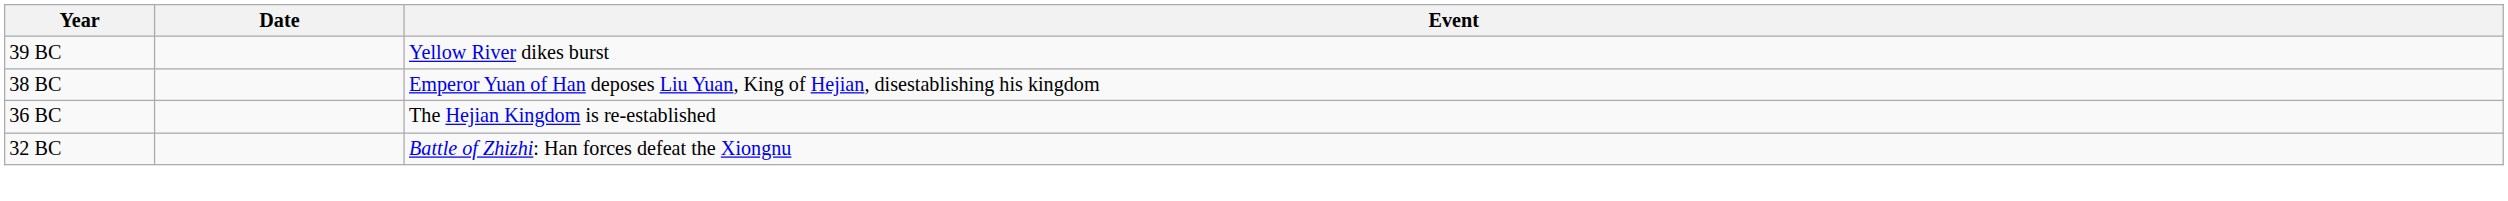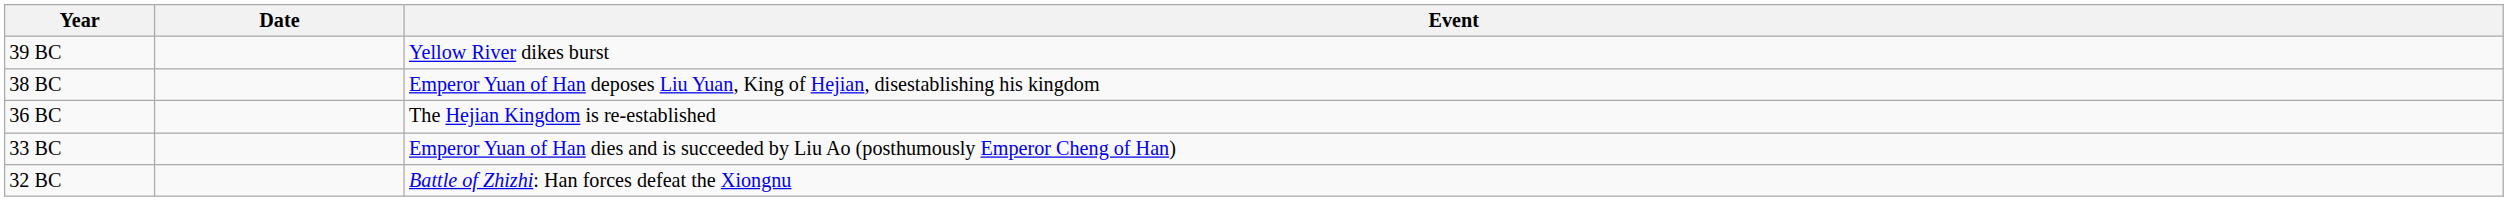+ row: 33 BC | Emperor Yuan of Han dies and is succeeded by Liu Ao (posthumously Emperor Cheng of Han)
